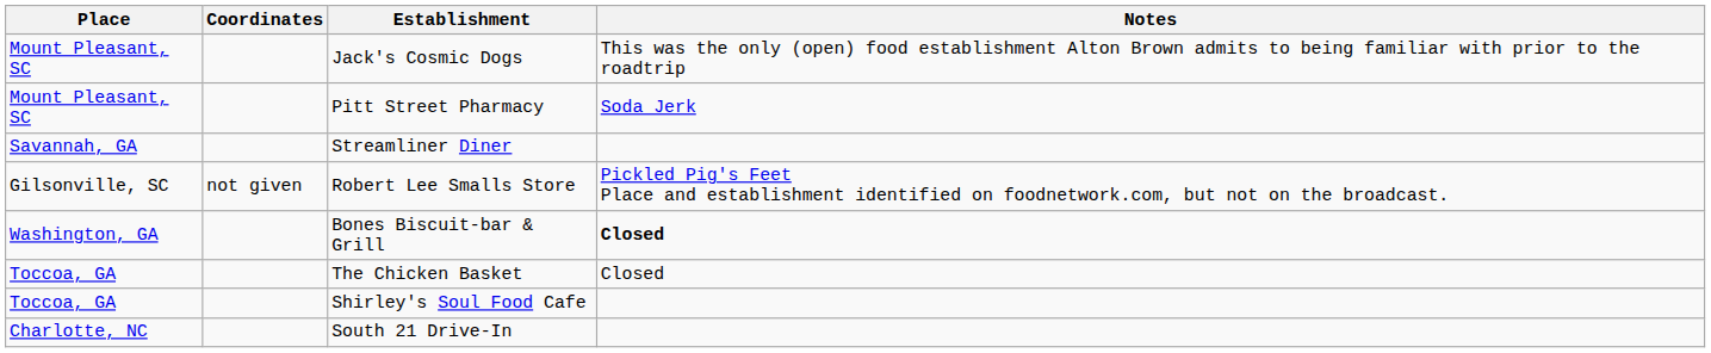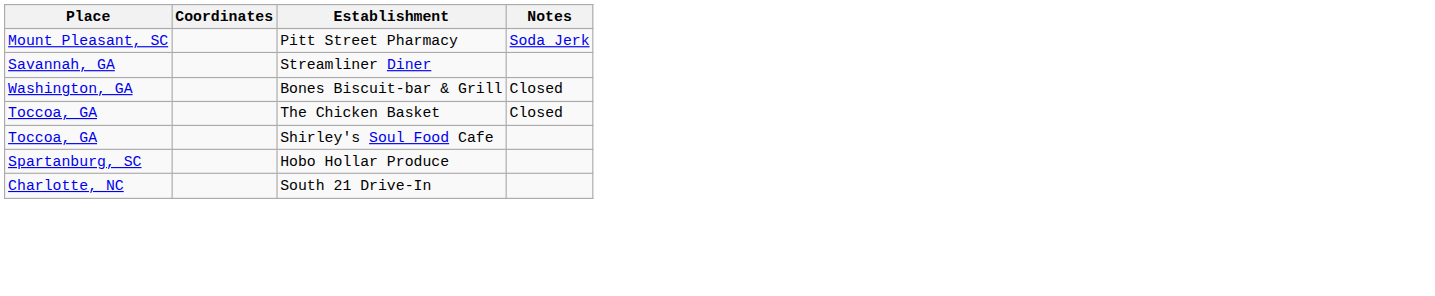- row: Mount Pleasant, SC | Jack's Cosmic Dogs | This was the only (open) food establishment Alton Brown admits to being familiar with prior to the roadtrip
- row: Gilsonville, SC | not given | Robert Lee Smalls Store | Pickled Pig's Feet Place and establishment identified on foodnetwork.com, but not on the broadcast.
Bones Biscuit-bar & Grill | Notes: bold -> normal
+ row: Spartanburg, SC | Hobo Hollar Produce
